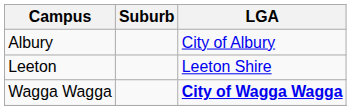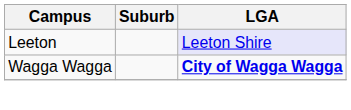- row: Albury | City of Albury
Leeton | LGA: no background -> lavender background
